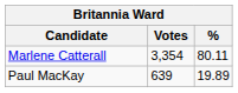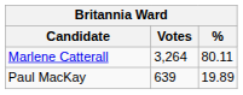Marlene Catterall | Votes: 3,354 -> 3,264
